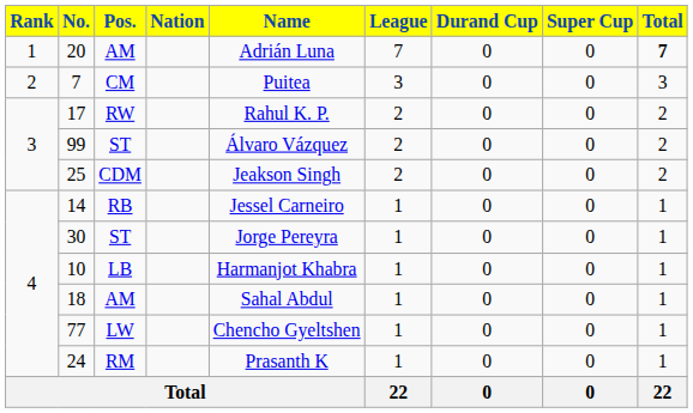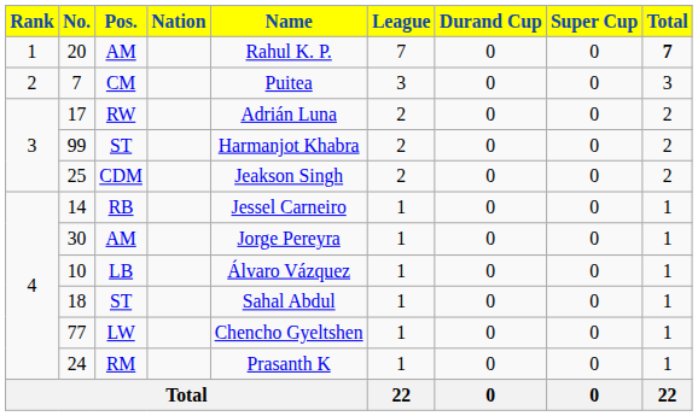20 | Name: Adrián Luna -> Rahul K. P.
17 | Name: Rahul K. P. -> Adrián Luna
99 | Name: Álvaro Vázquez -> Harmanjot Khabra
30 | Pos.: ST -> AM
10 | Name: Harmanjot Khabra -> Álvaro Vázquez
18 | Pos.: AM -> ST
